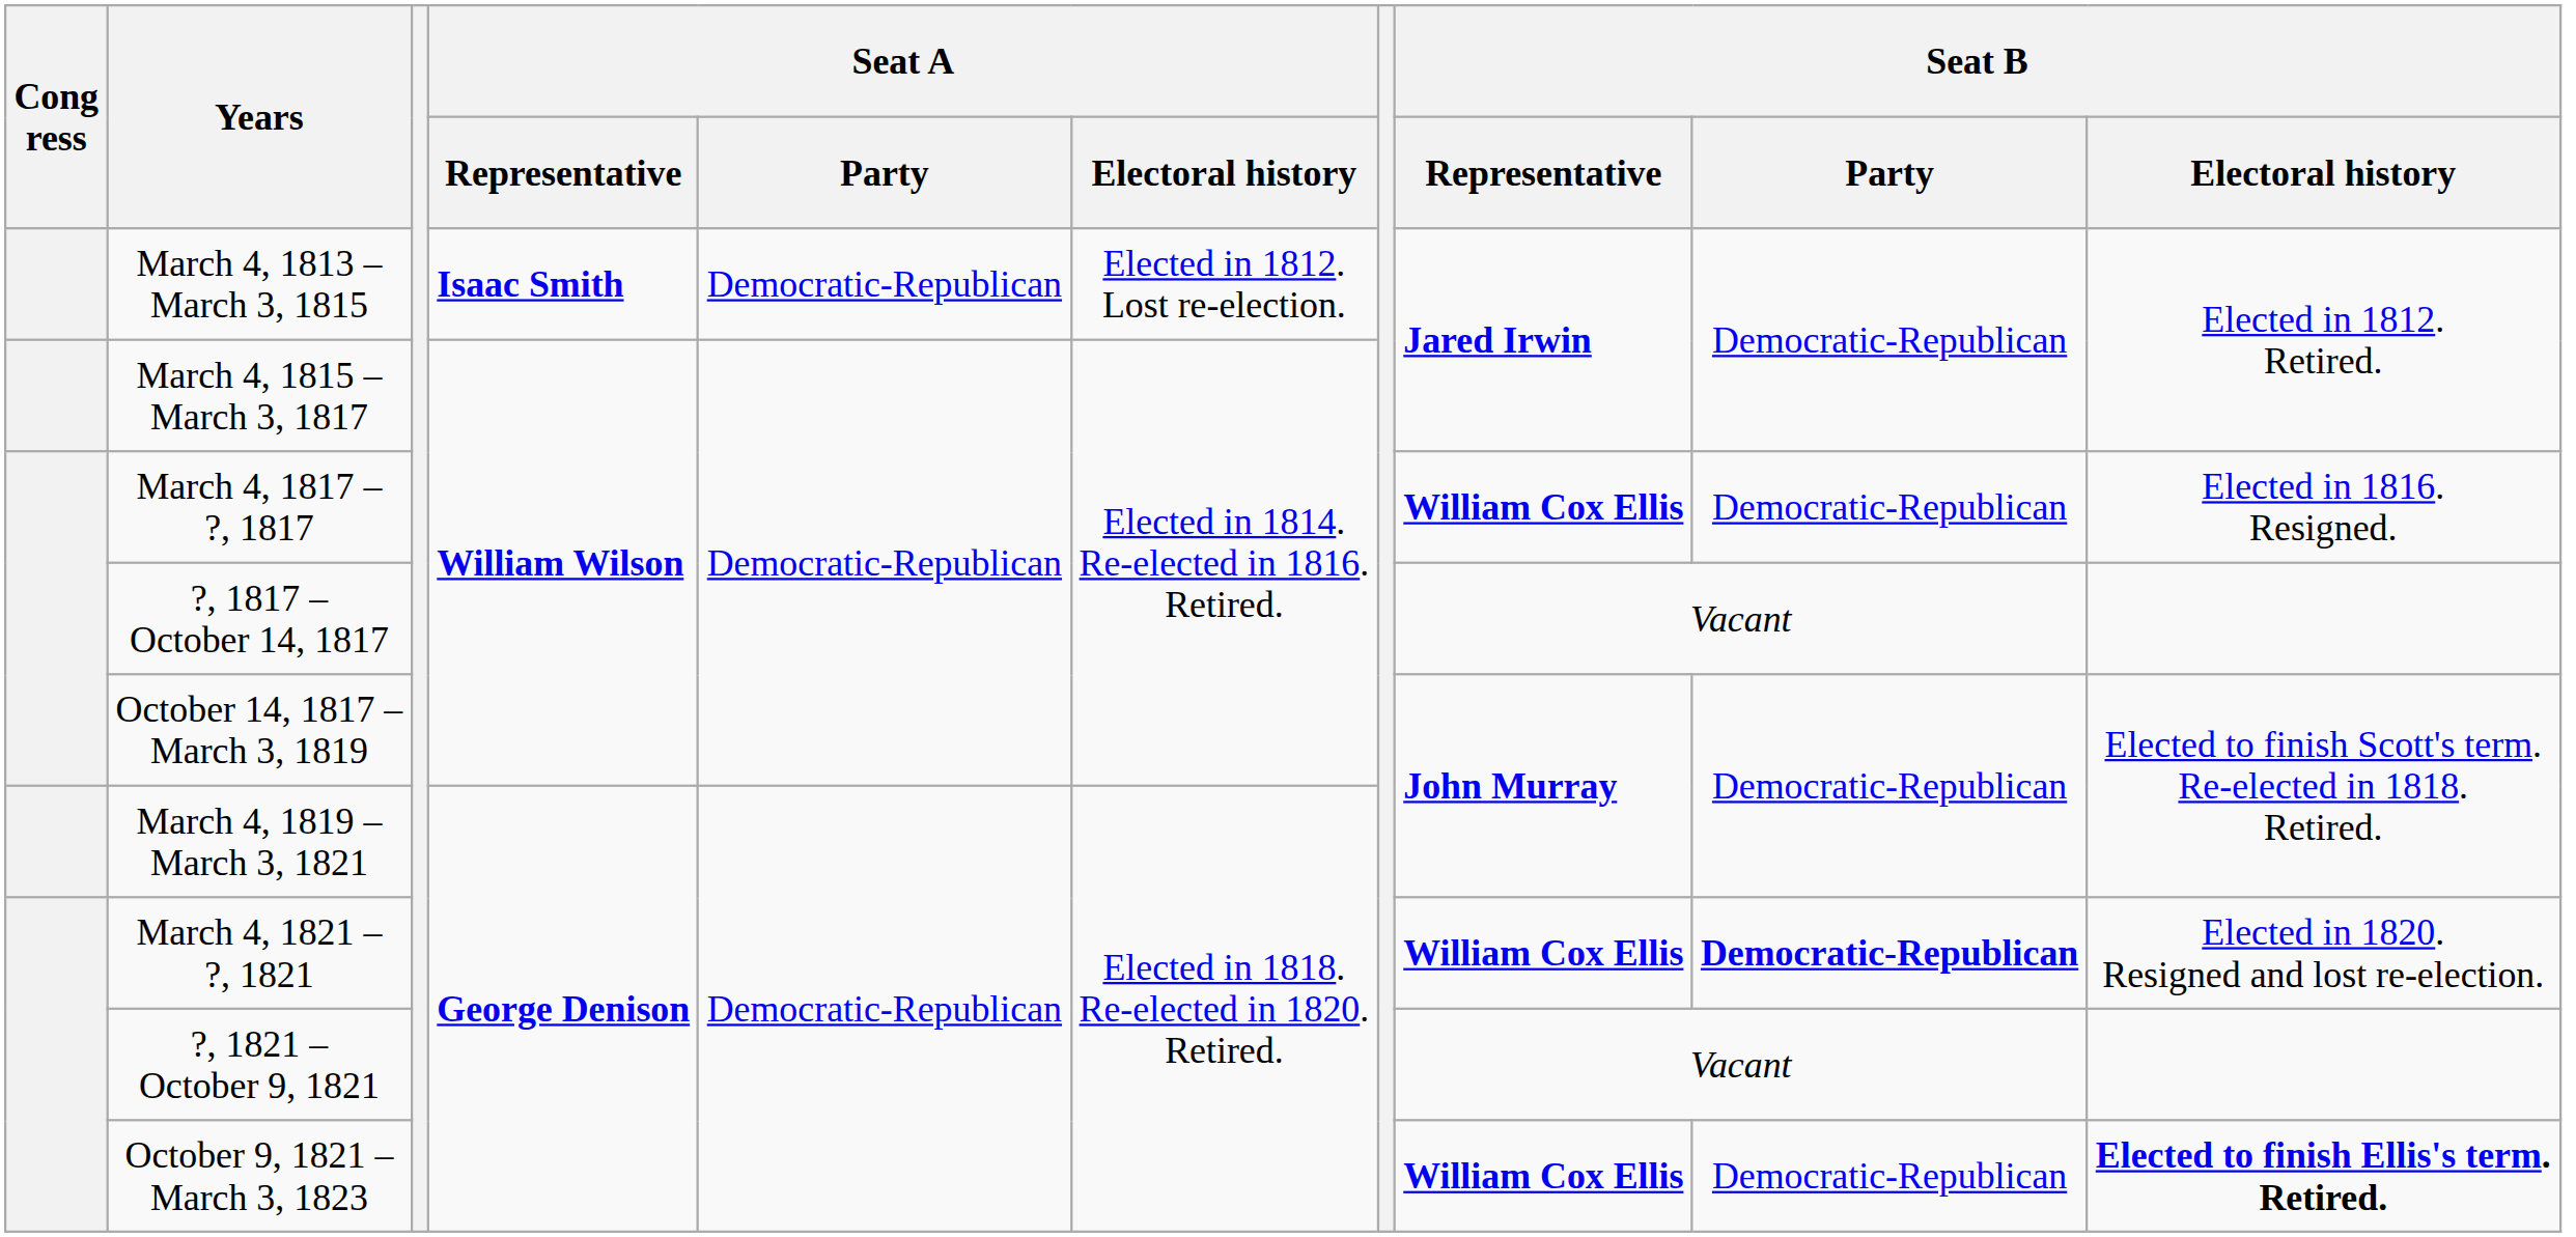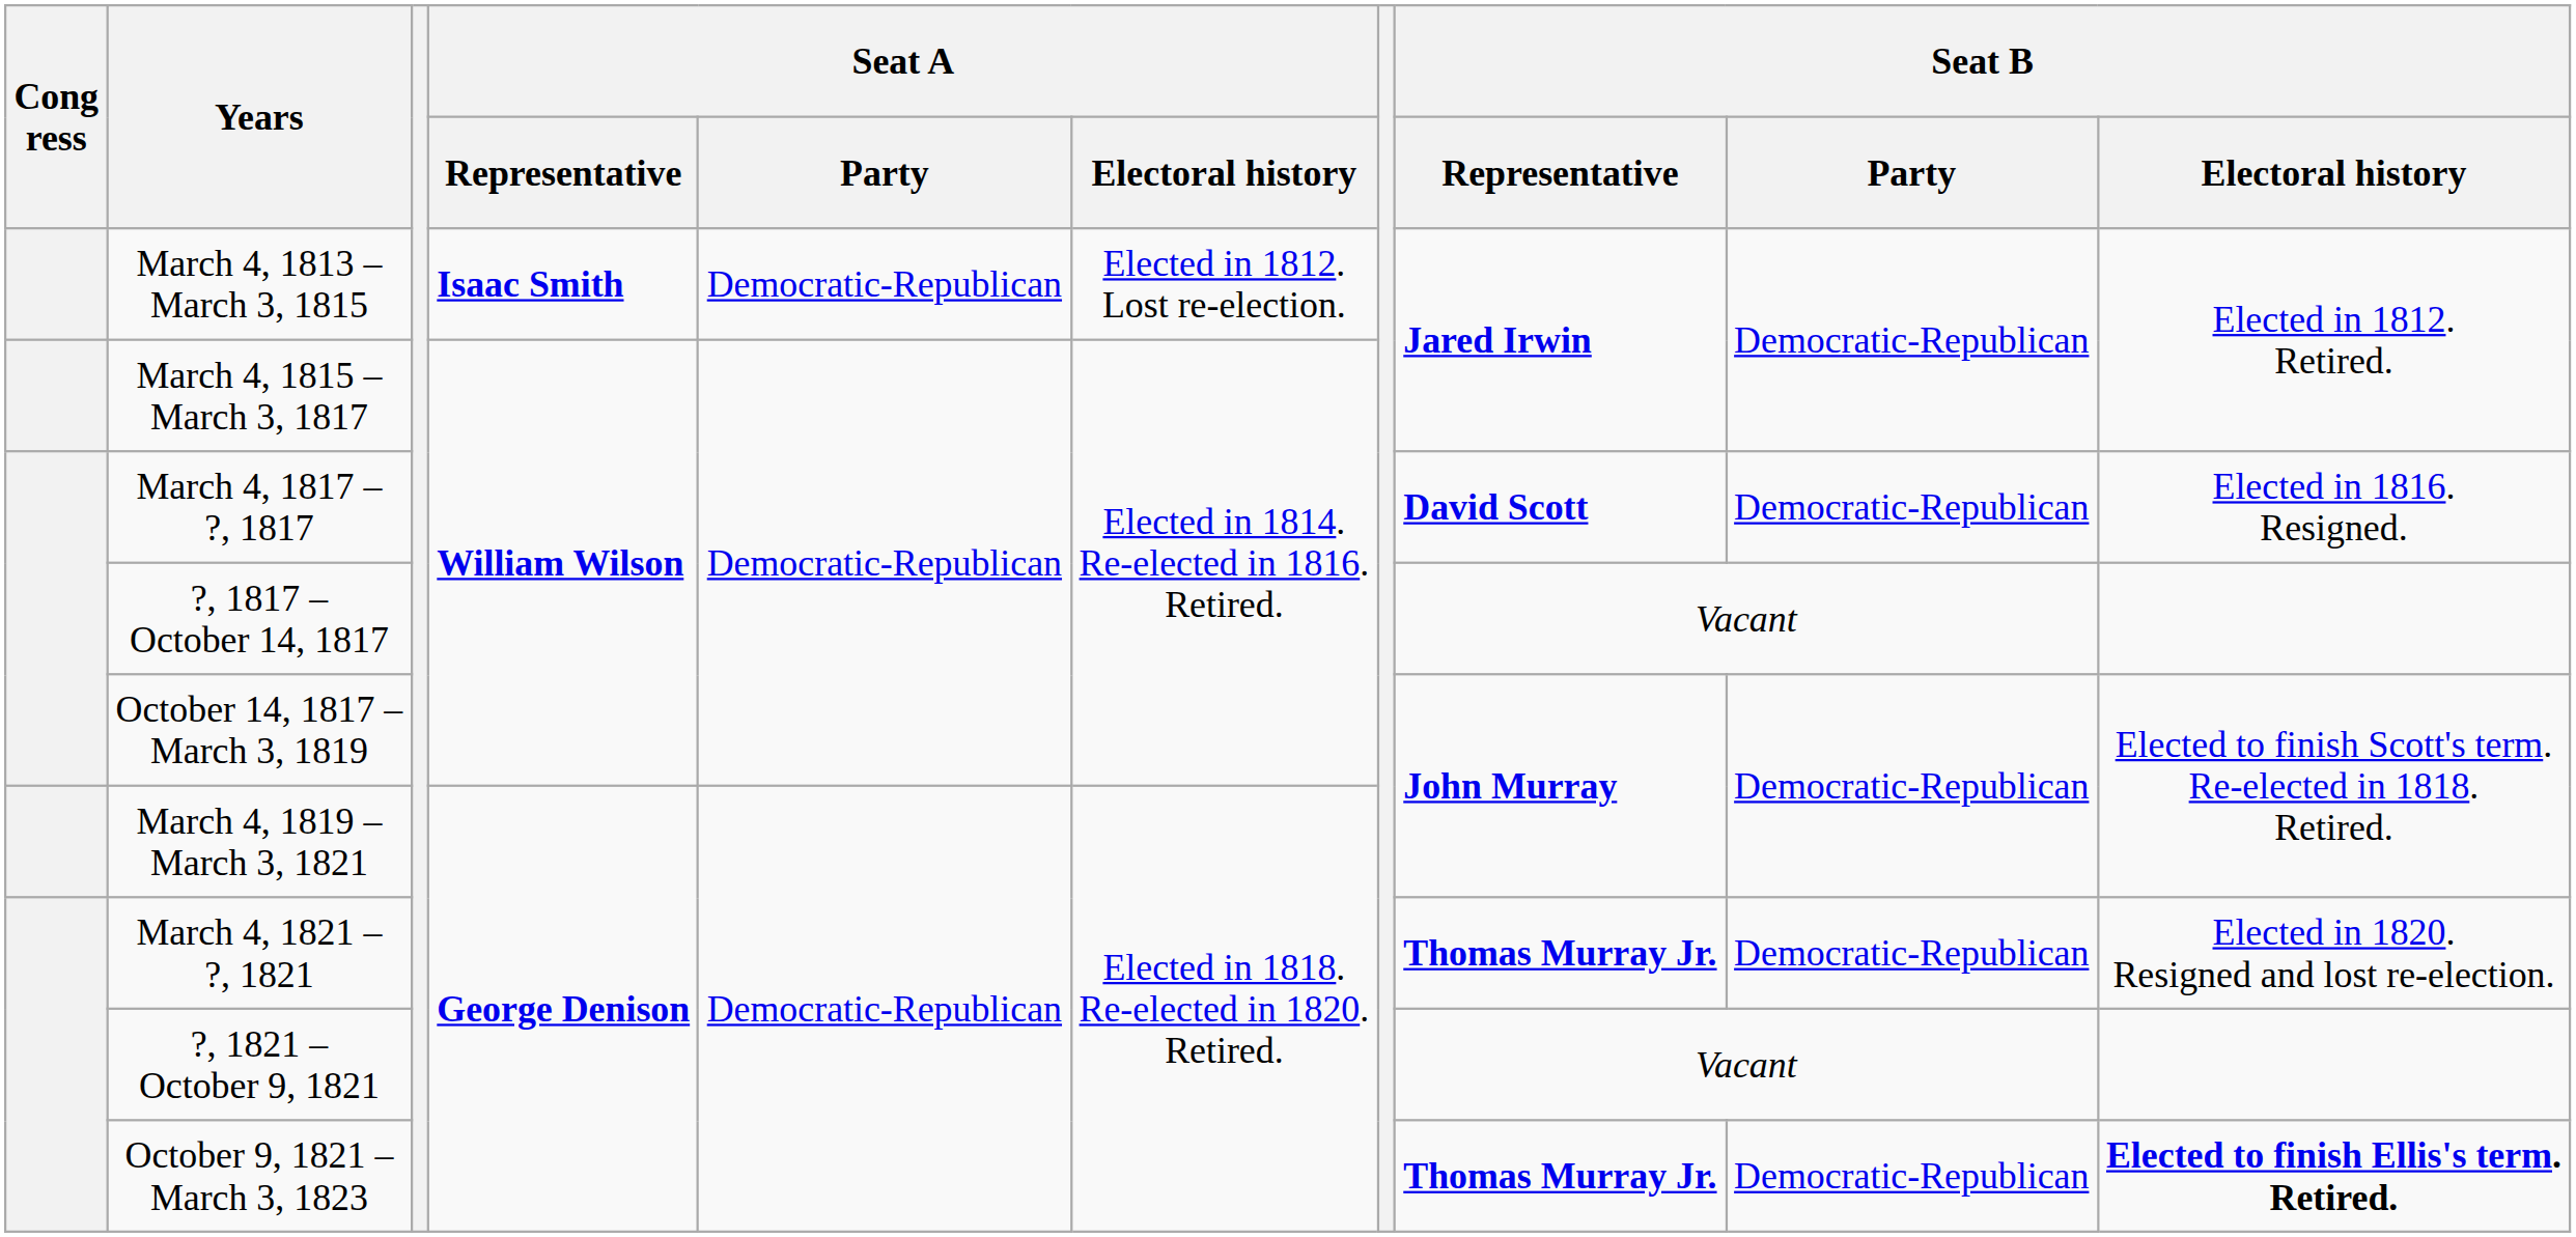March 4, 1817 – ?, 1817 | Seat B / Representative: William Cox Ellis -> David Scott
March 4, 1821 – ?, 1821 | Seat B / Representative: William Cox Ellis -> Thomas Murray Jr.
March 4, 1821 – ?, 1821 | Seat B / Party: bold -> normal
October 9, 1821 – March 3, 1823 | Seat B / Representative: William Cox Ellis -> Thomas Murray Jr.
